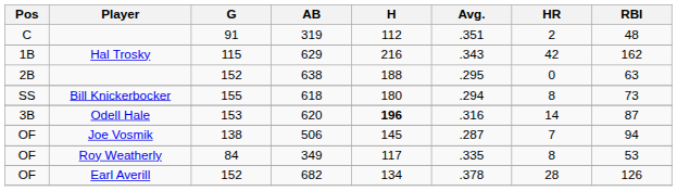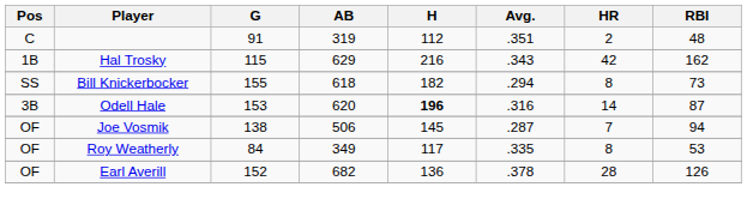- row: 2B | 152 | 638 | 188 | .295 | 0 | 63
618 | H: 180 -> 182
682 | H: 134 -> 136
